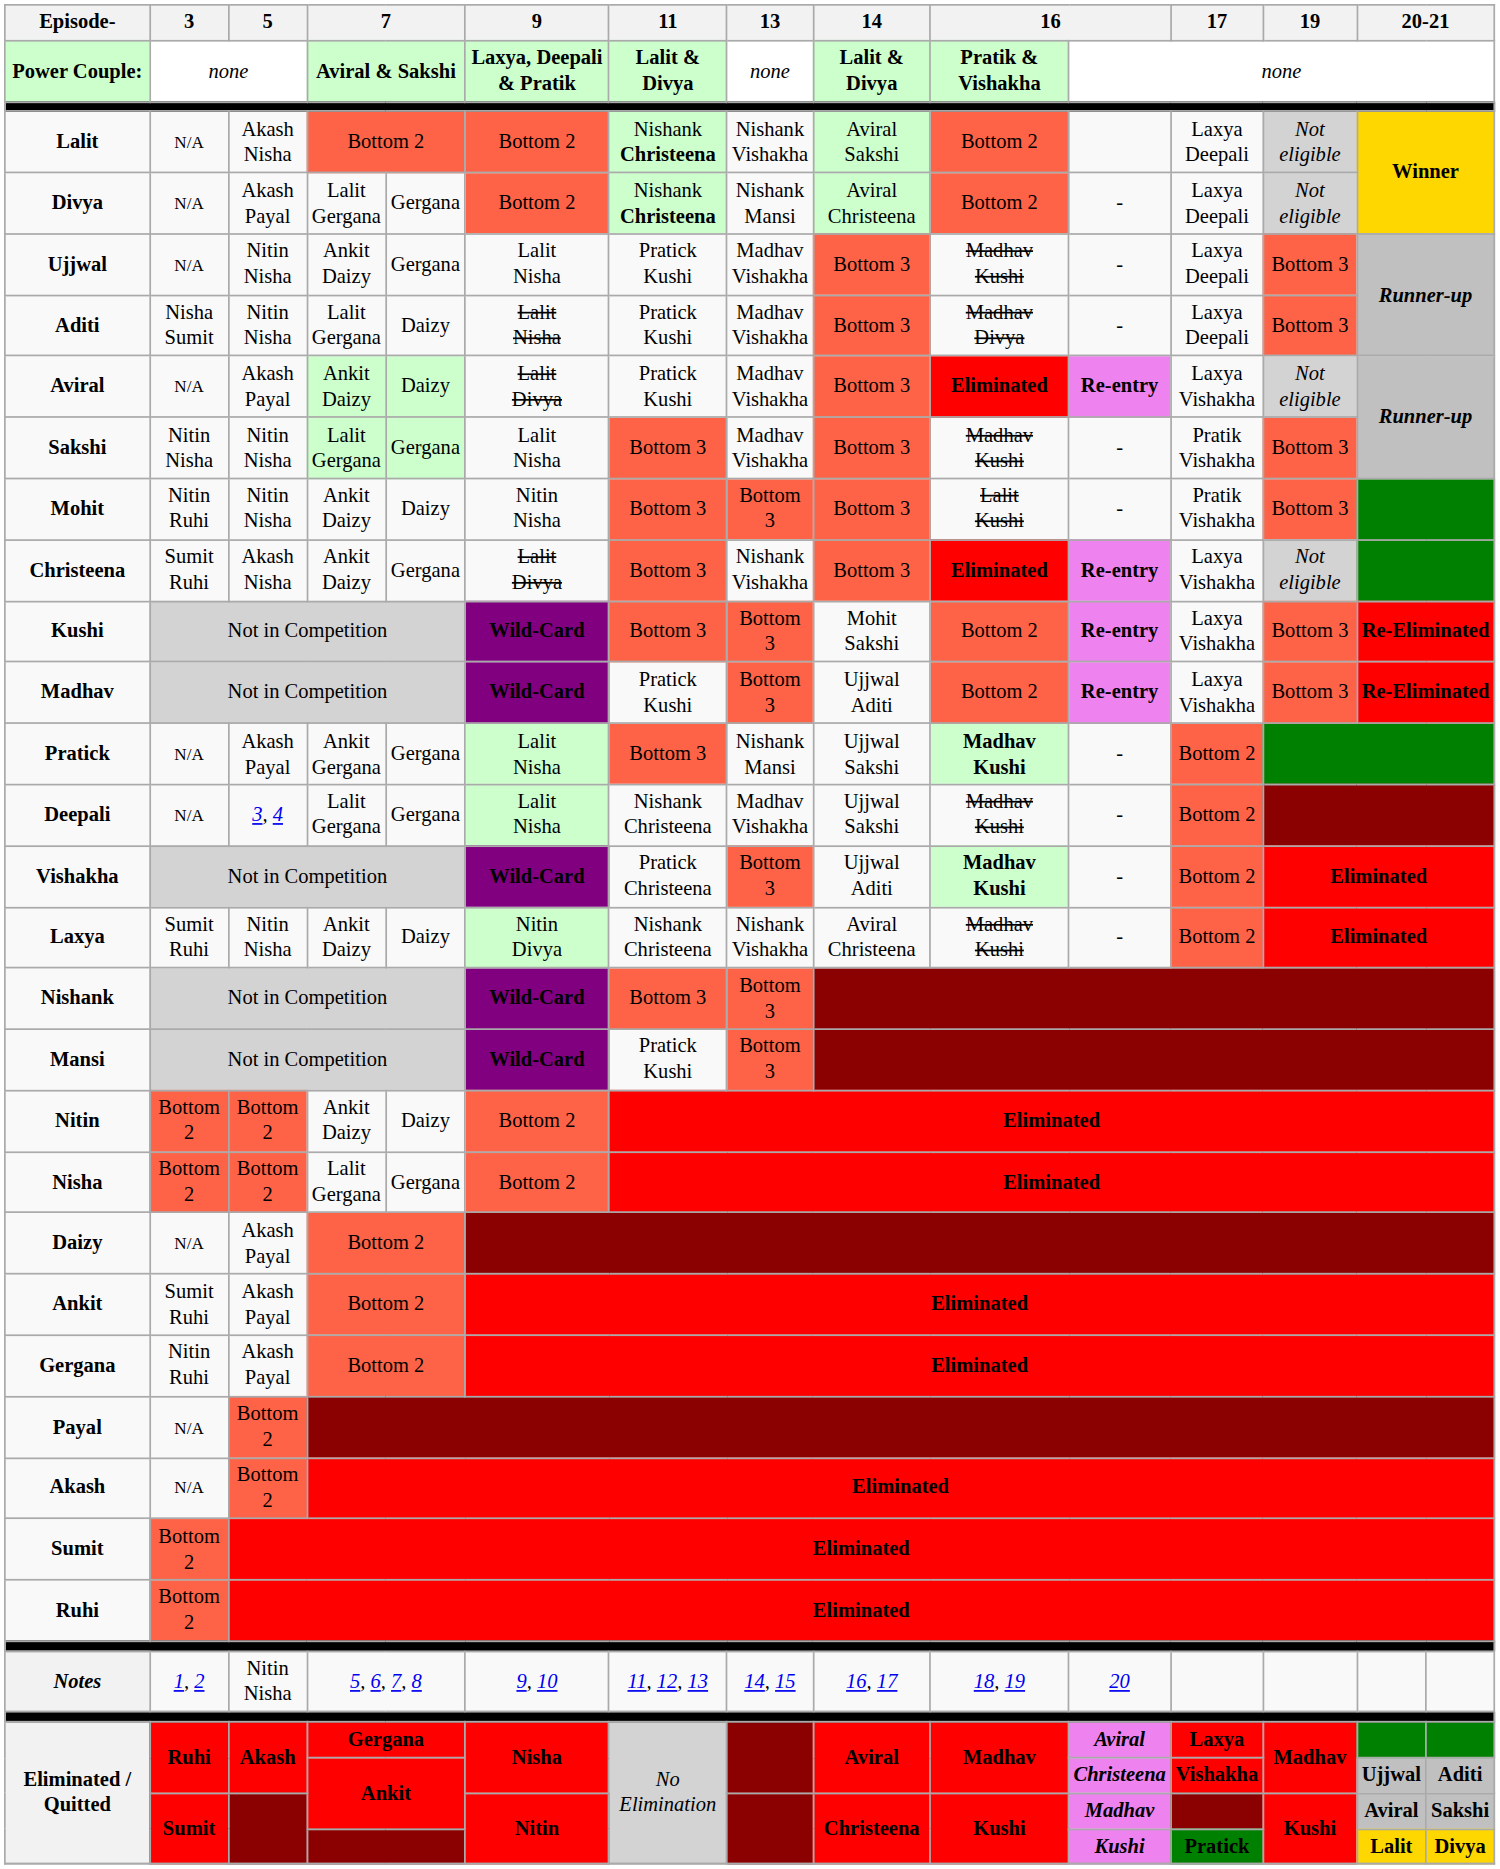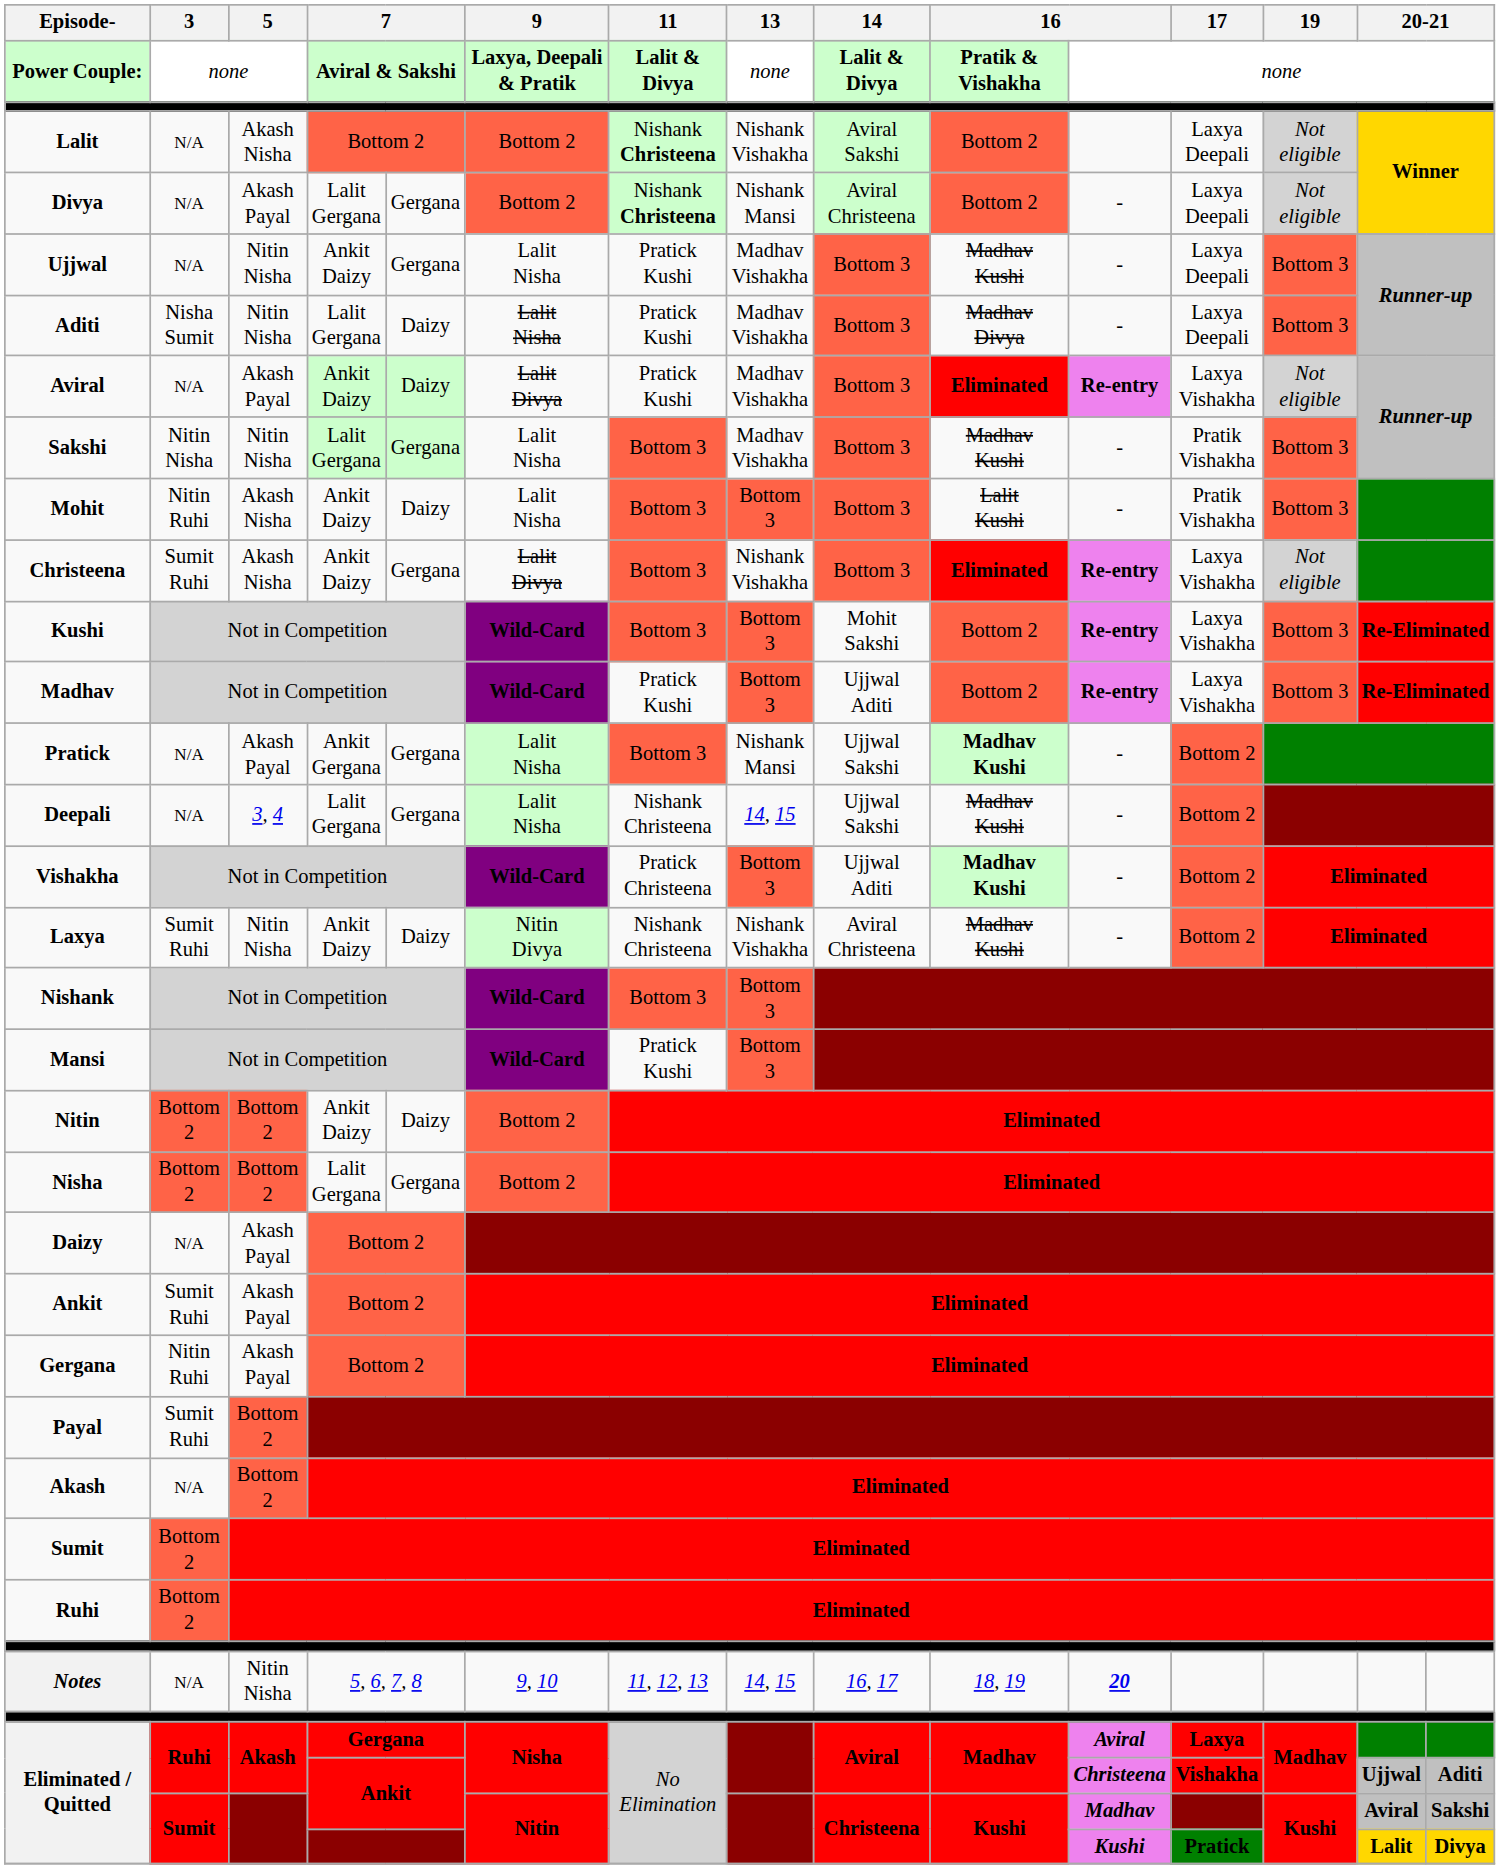Mohit | 5: Nitin Nisha -> Akash Nisha
Mohit | 9: Nitin Nisha -> Lalit Nisha
Deepali | 13: Madhav Vishakha -> 14, 15
Payal | 3: N/A -> Sumit Ruhi
Notes | 3: 1, 2 -> N/A
Notes | column 11: normal -> bold
